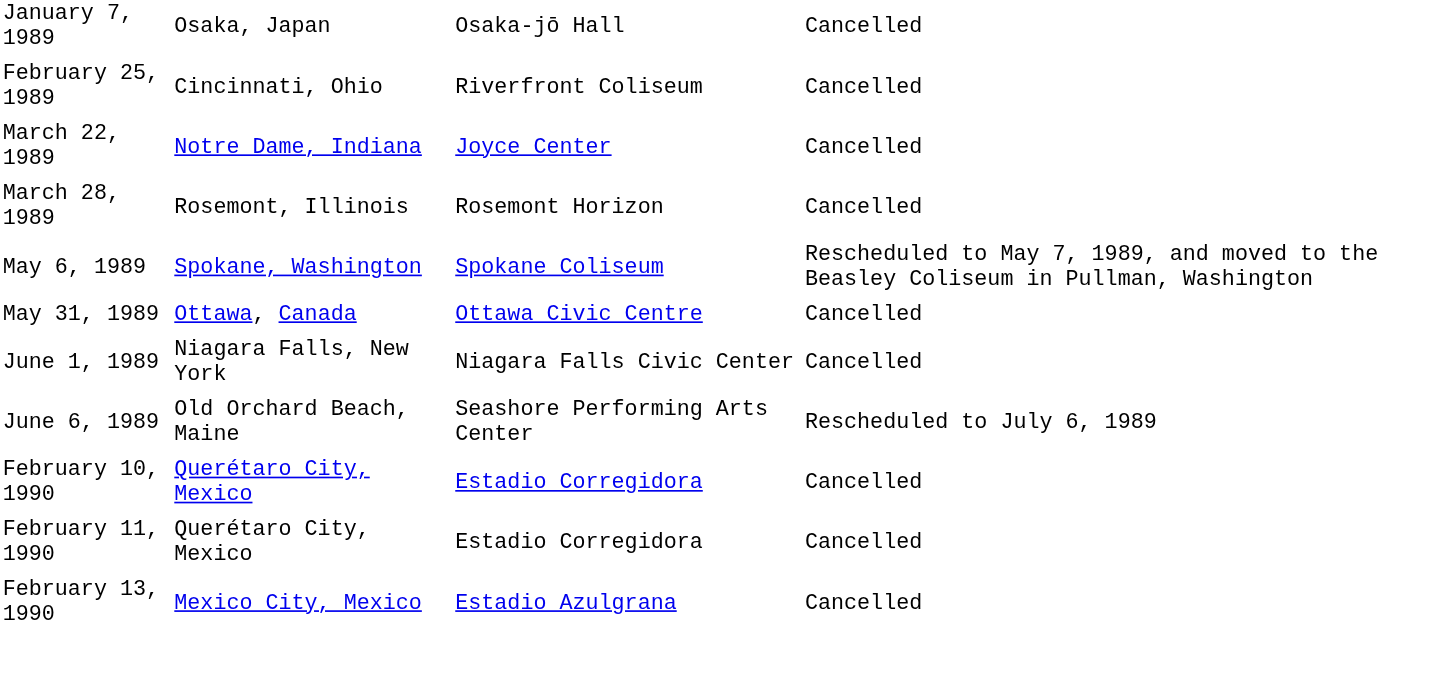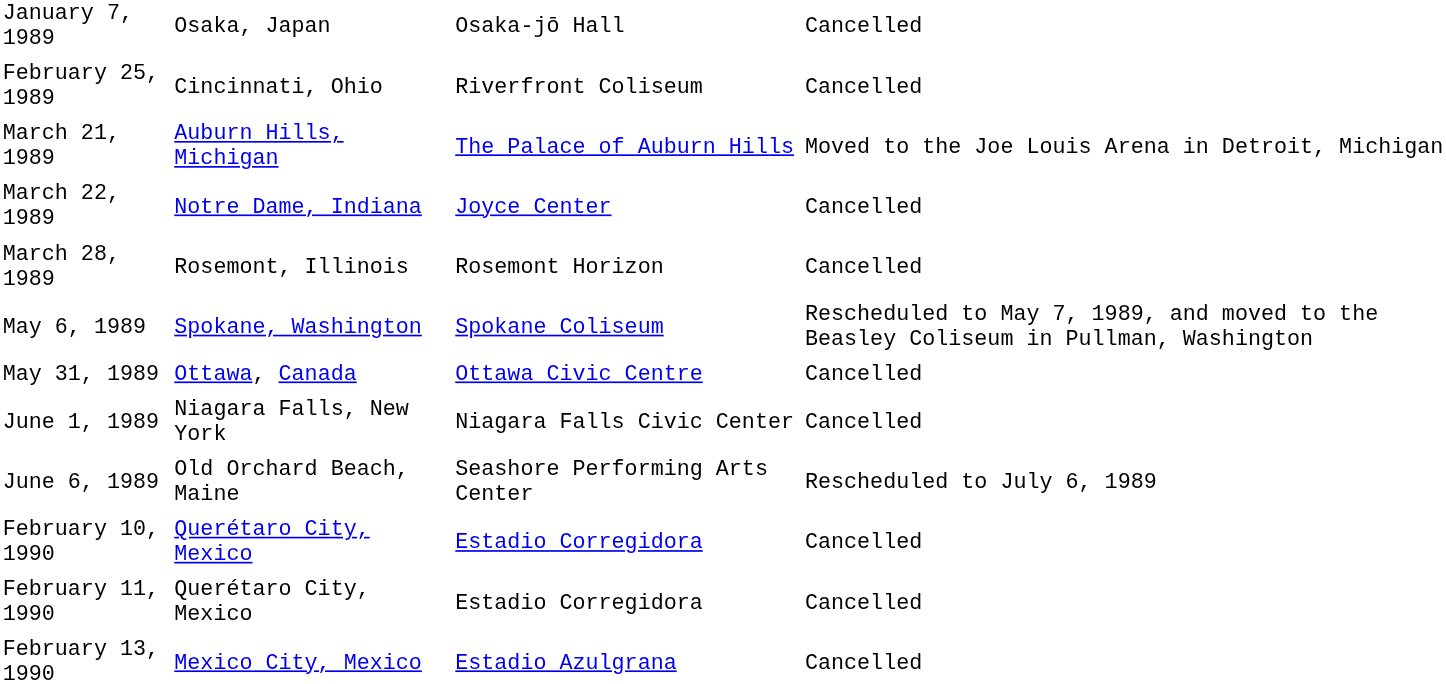+ row: March 21, 1989 | Auburn Hills, Michigan | The Palace of Auburn Hills | Moved to the Joe Louis Arena in Detroit, Michigan
